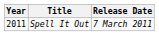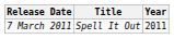columns swapped: Year <-> Release Date
